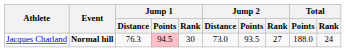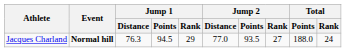Jacques Charland | Jump 1 / Points: pink background -> no background
Jacques Charland | Jump 1 / Rank: 30 -> 29
Jacques Charland | Jump 2 / Distance: 73.0 -> 77.0
